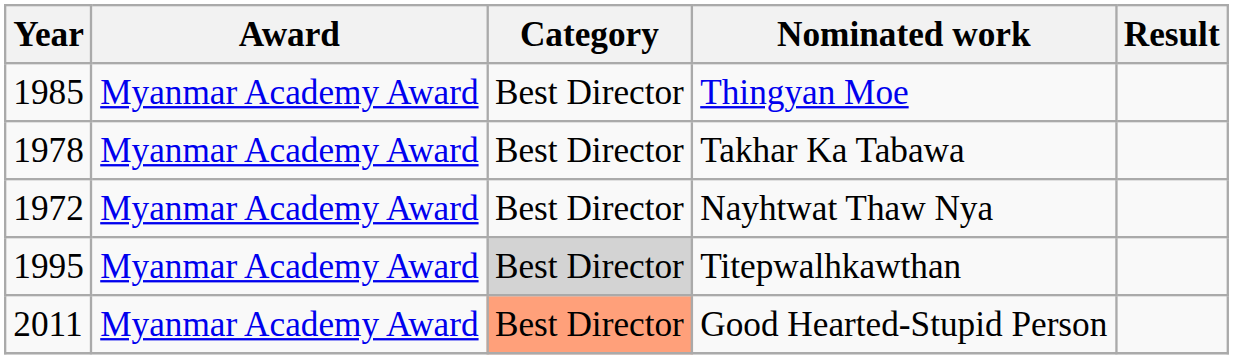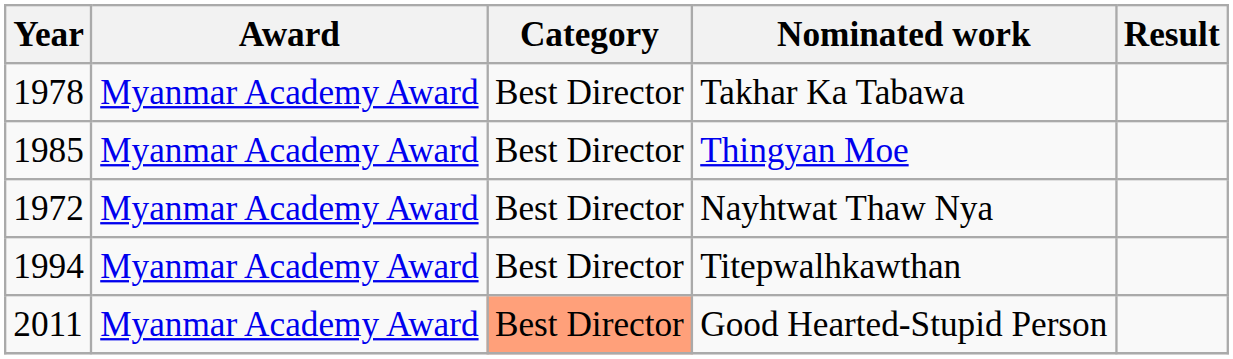rows swapped: Takhar Ka Tabawa <-> Thingyan Moe
Titepwalhkawthan | Year: 1995 -> 1994
Titepwalhkawthan | Category: lightgrey background -> no background
